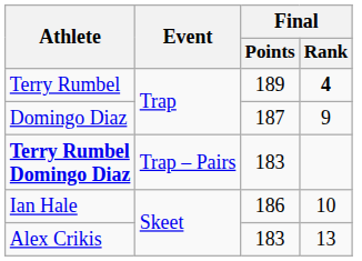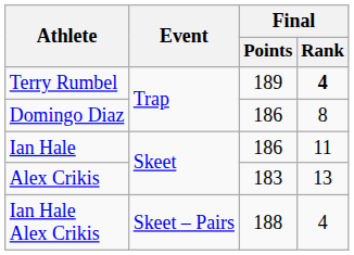Domingo Diaz | Final / Points: 187 -> 186
Domingo Diaz | Final / Rank: 9 -> 8
- row: Terry Rumbel Domingo Diaz | Trap – Pairs | 183
Ian Hale | Final / Rank: 10 -> 11
+ row: Ian Hale Alex Crikis | Skeet – Pairs | 188 | 4
